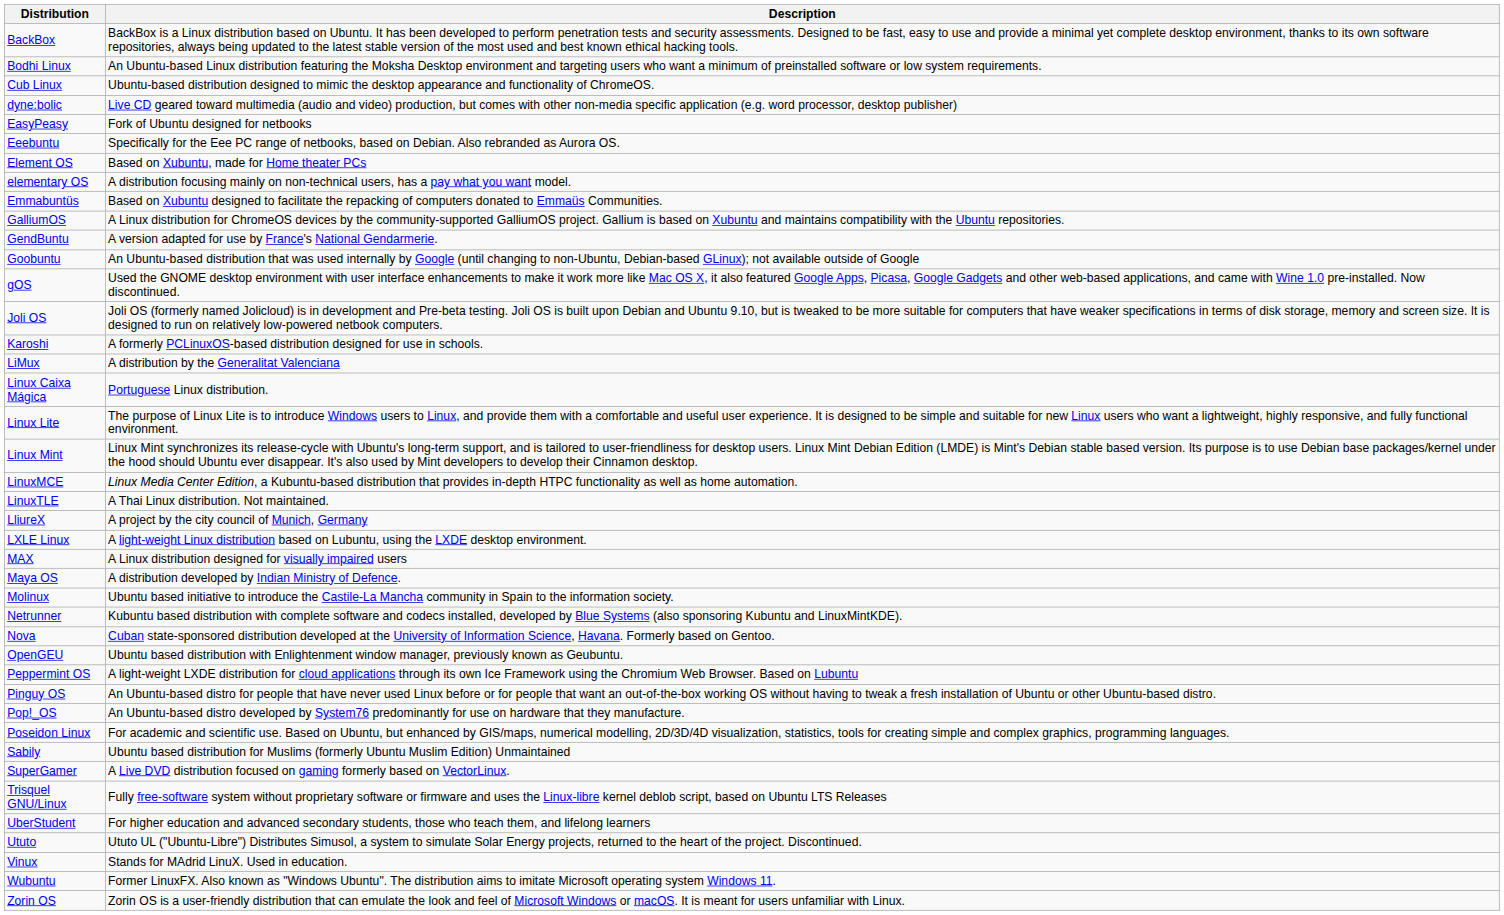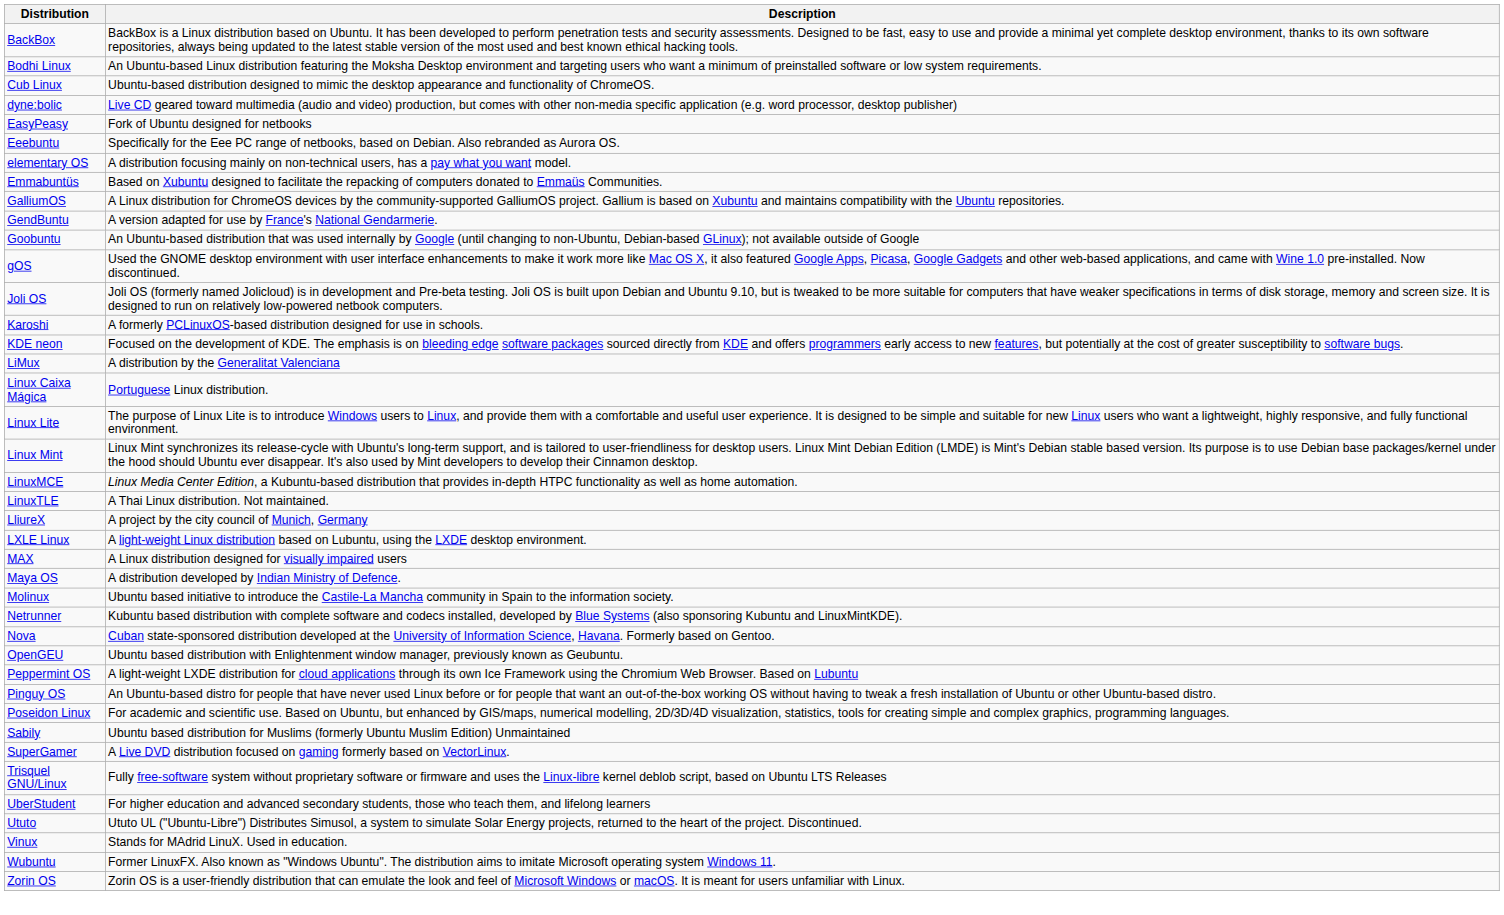- row: Element OS | Based on Xubuntu, made for Home theater PCs
+ row: KDE neon | Focused on the development of KDE. The emphasis is on bleeding edge software packages sourced directly from KDE and offers programmers early access to new features, but potentially at the cost of greater susceptibility to software bugs.
- row: Pop!_OS | An Ubuntu-based distro developed by System76 predominantly for use on hardware that they manufacture.
